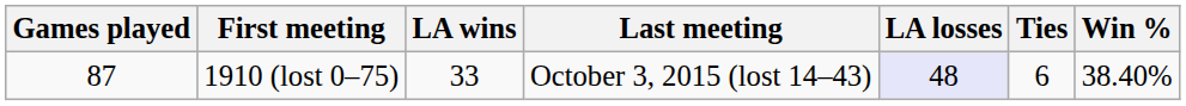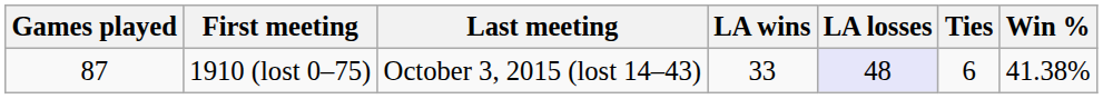columns swapped: Last meeting <-> LA wins
1910 (lost 0–75) | Win %: 38.40% -> 41.38%
